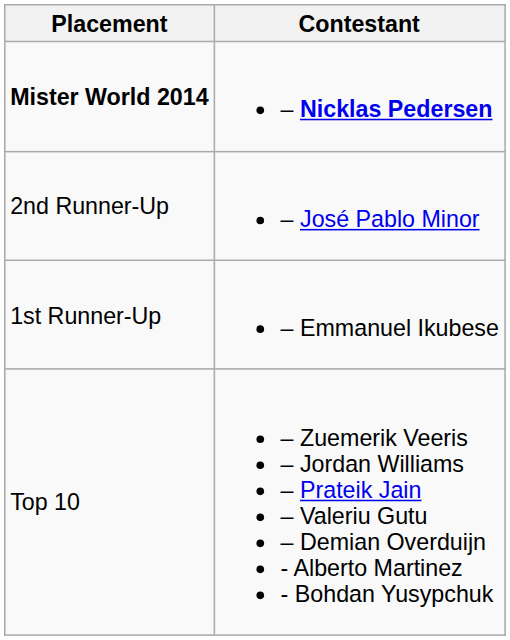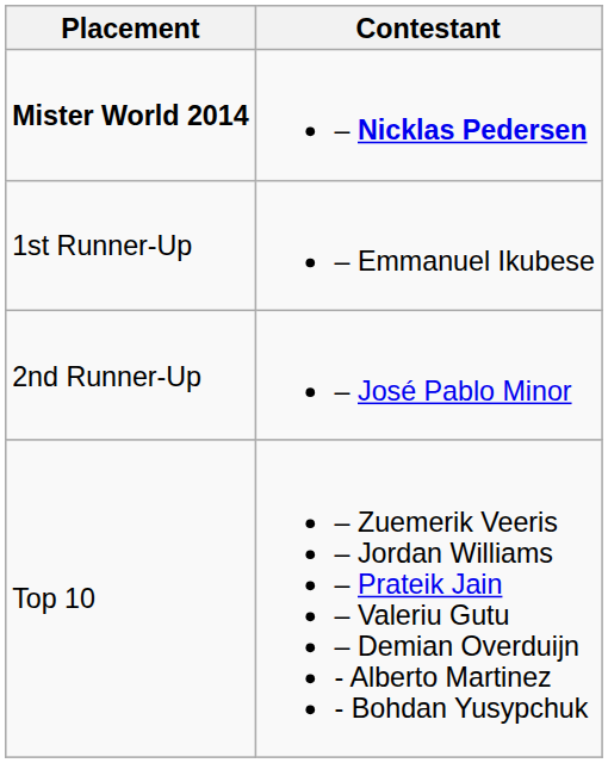rows swapped: 1st Runner-Up <-> 2nd Runner-Up
